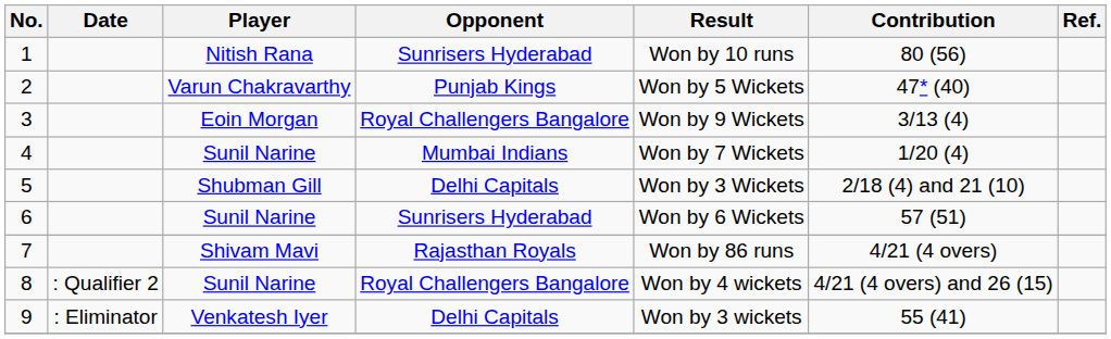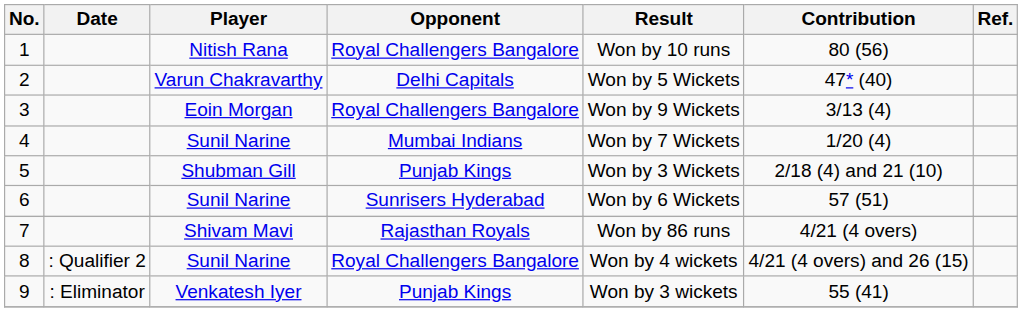1 | Opponent: Sunrisers Hyderabad -> Royal Challengers Bangalore
2 | Opponent: Punjab Kings -> Delhi Capitals
5 | Opponent: Delhi Capitals -> Punjab Kings
9 | Opponent: Delhi Capitals -> Punjab Kings
